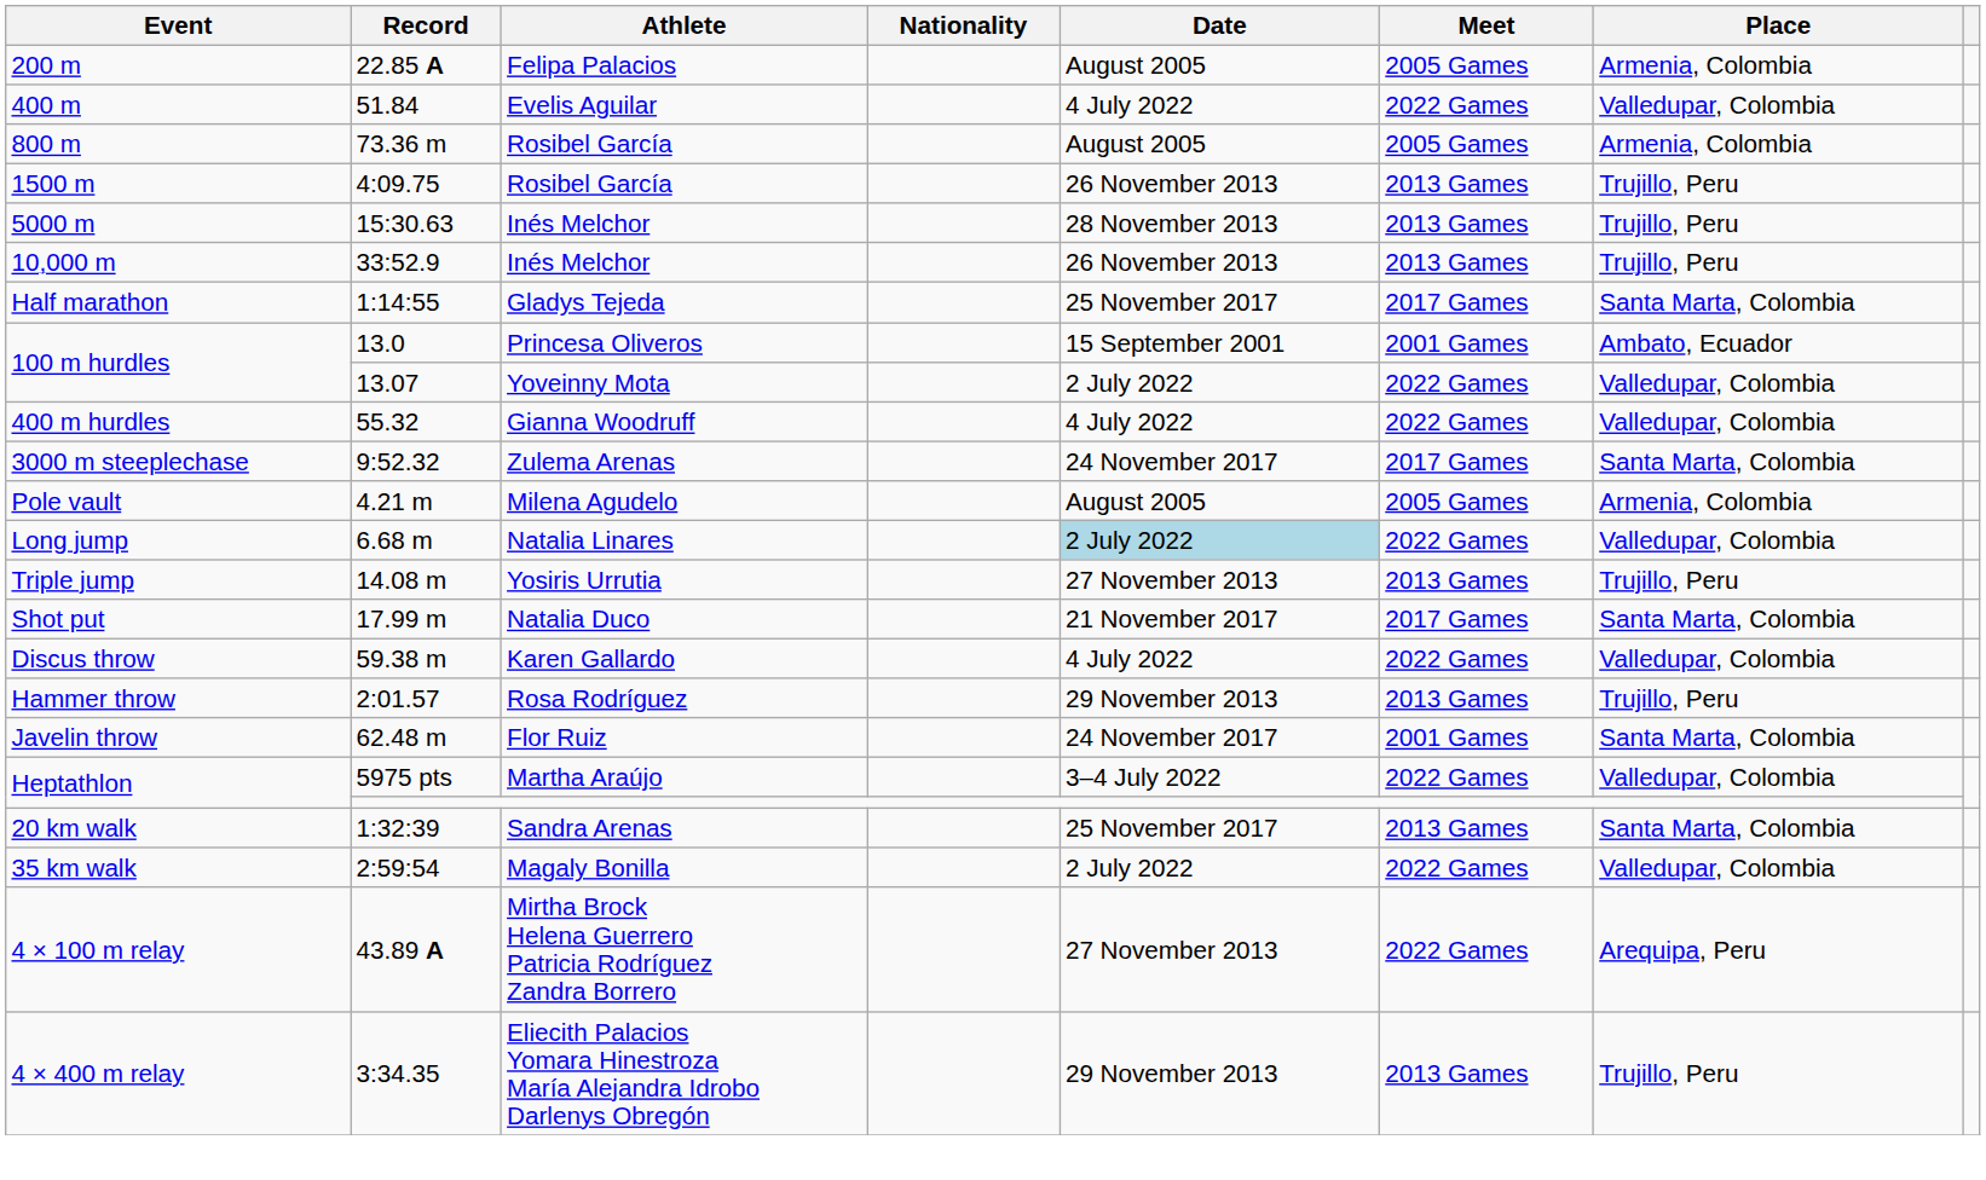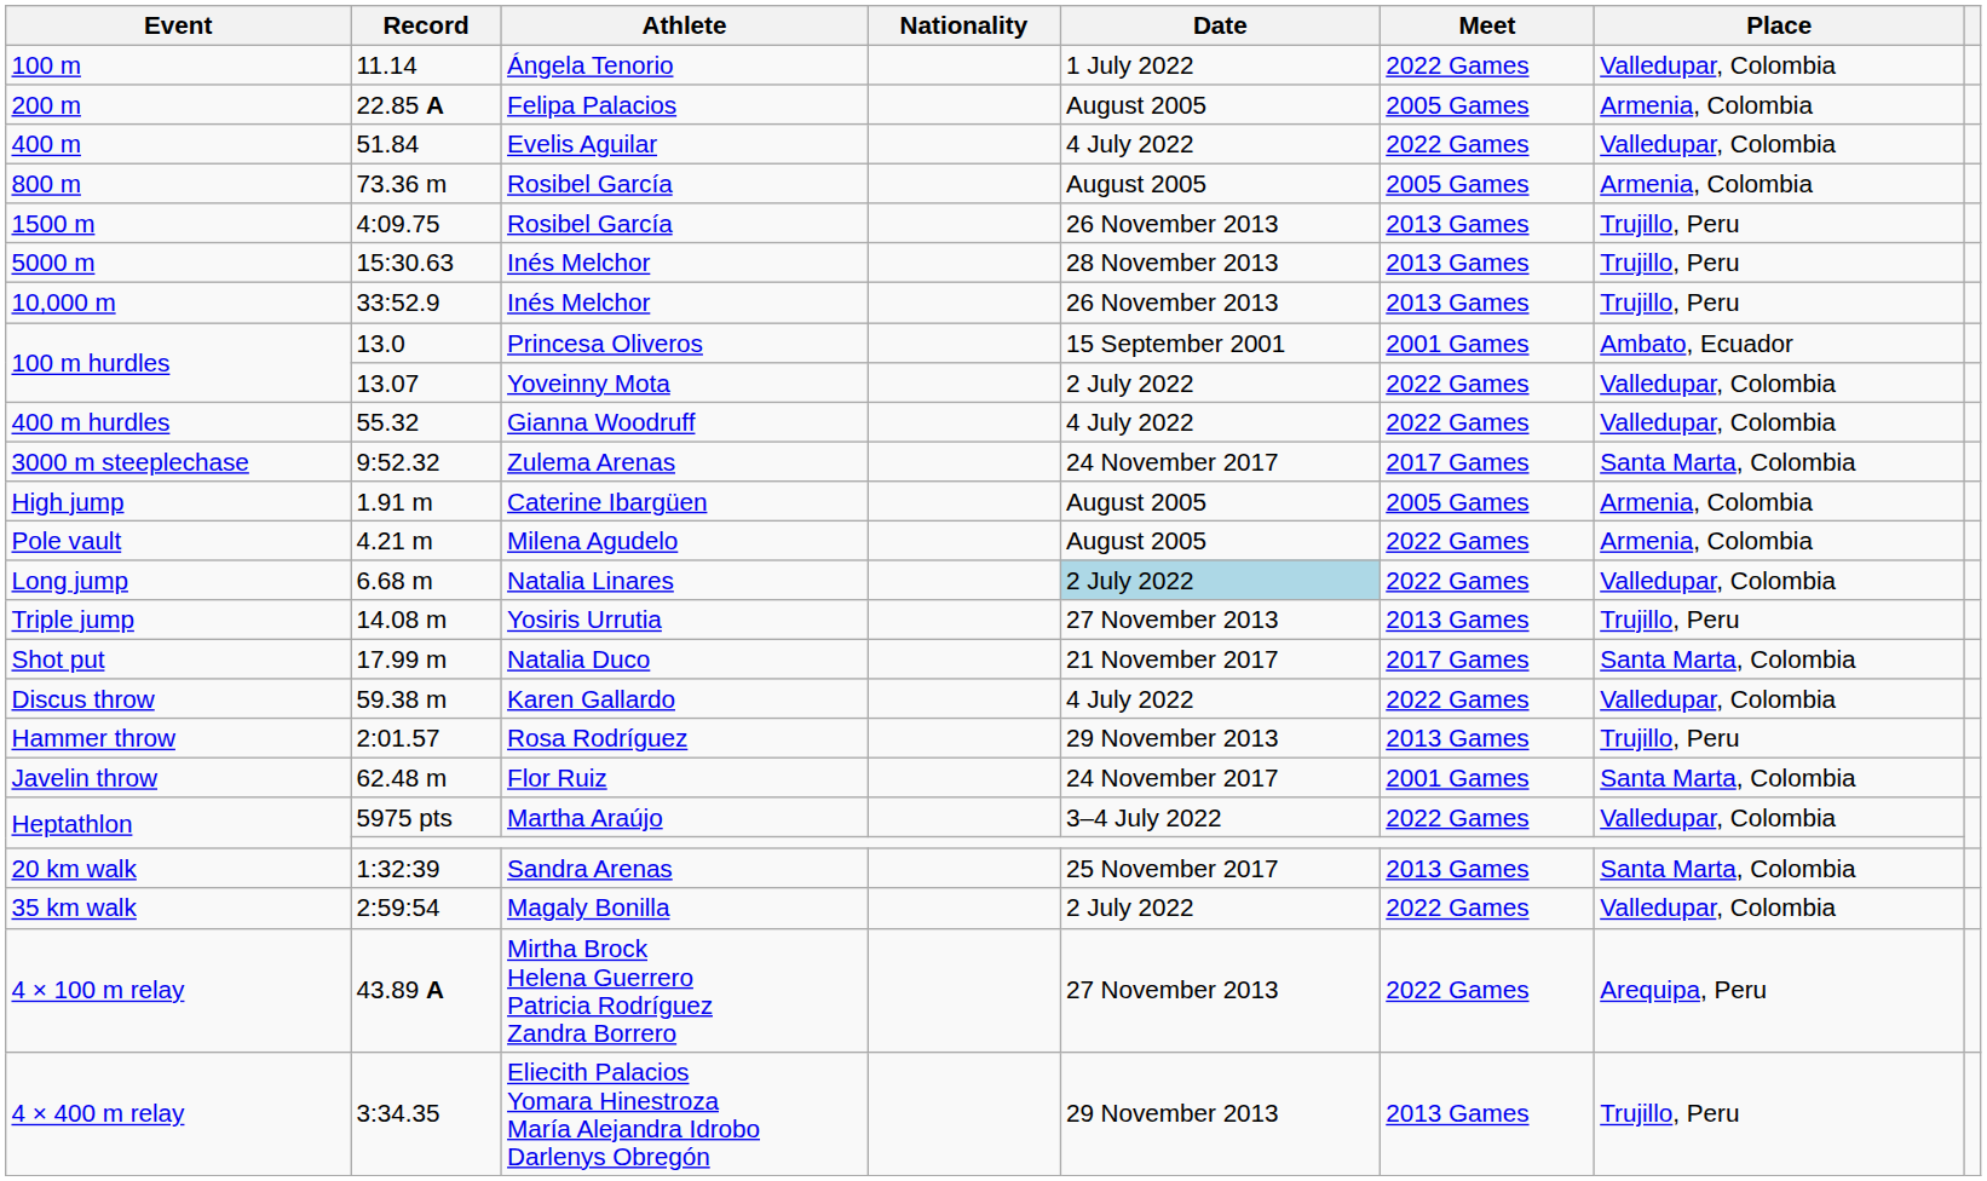+ row: 100 m | 11.14 | Ángela Tenorio | 1 July 2022 | 2022 Games | Valledupar, Colombia
- row: Half marathon | 1:14:55 | Gladys Tejeda | 25 November 2017 | 2017 Games | Santa Marta, Colombia
+ row: High jump | 1.91 m | Caterine Ibargüen | August 2005 | 2005 Games | Armenia, Colombia
Pole vault | Meet: 2005 Games -> 2022 Games
